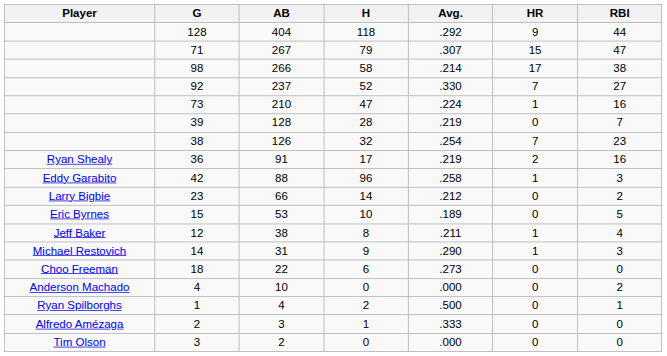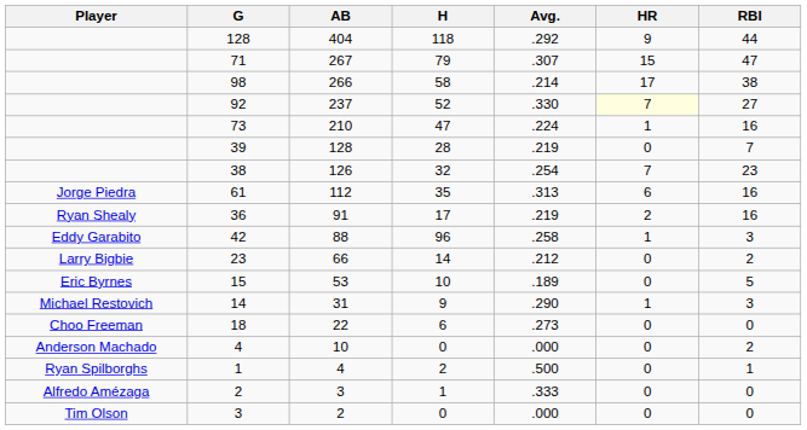92 | HR: no background -> lightyellow background
+ row: Jorge Piedra | 61 | 112 | 35 | .313 | 6 | 16
- row: Jeff Baker | 12 | 38 | 8 | .211 | 1 | 4
